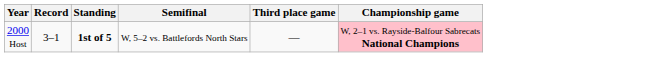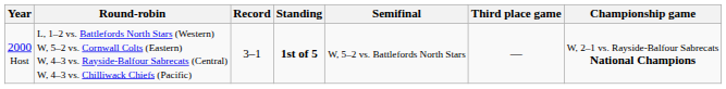+ column: Round-robin | L, 1–2 vs. Battlefords North Stars (Western) W, 5–2 vs. Cornwall Colts (Eastern) W, 4–3 vs. Rayside-Balfour Sabrecats (Central) W, 4–3 vs. Chilliwack Chiefs (Pacific)
2000 Host | Championship game: pink background -> no background
